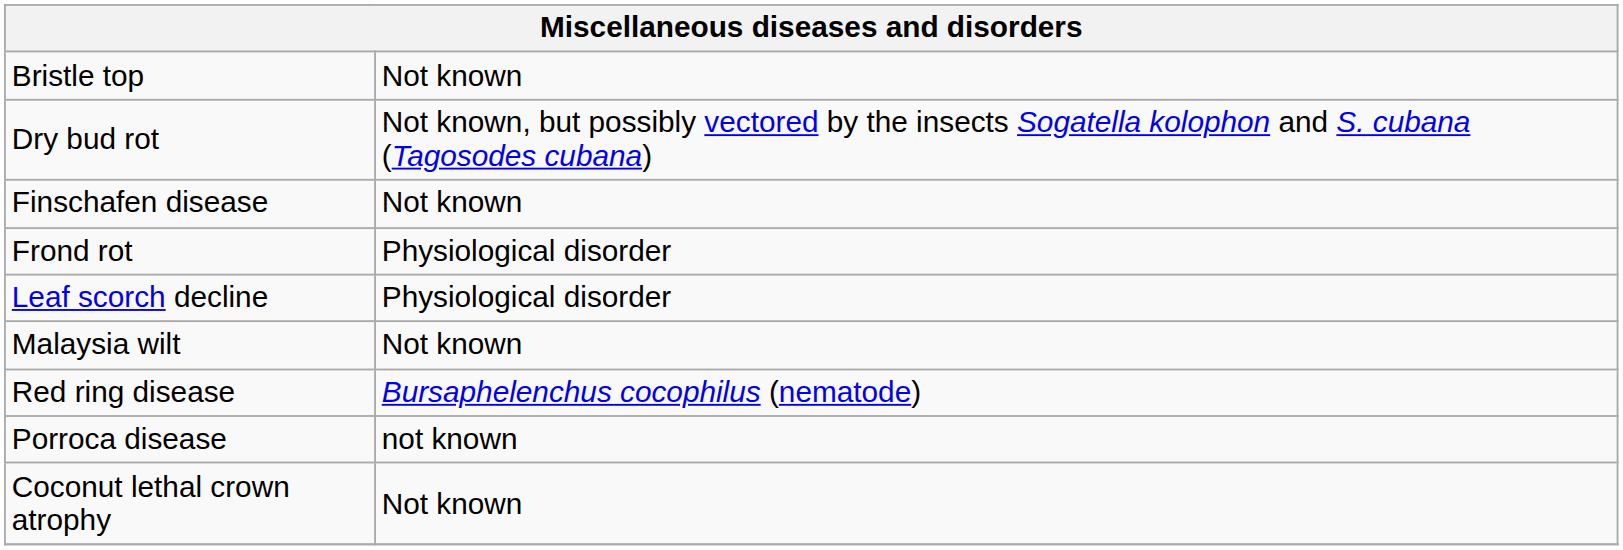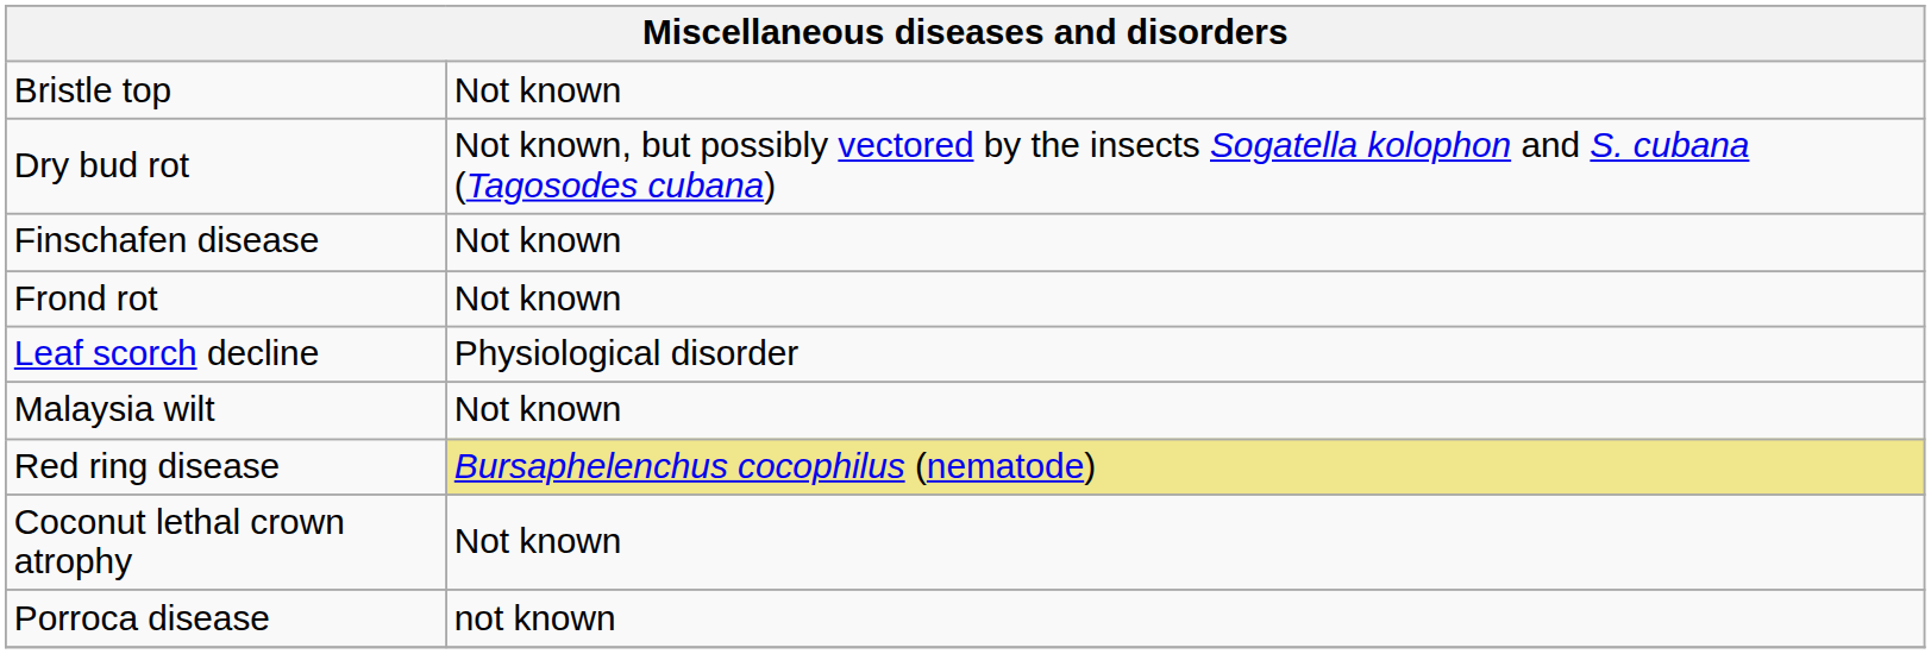Frond rot | column 2: Physiological disorder -> Not known
Red ring disease | column 2: no background -> khaki background
rows swapped: Porroca disease <-> Coconut lethal crown atrophy
